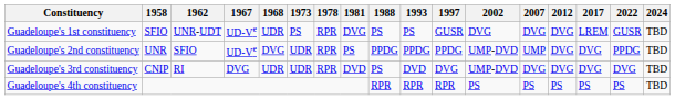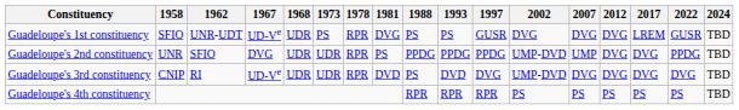Guadeloupe's 2nd constituency | 1967: UD-Ve -> DVG
Guadeloupe's 2nd constituency | 1968: DVG -> UDR
Guadeloupe's 3rd constituency | 1967: DVG -> UD-Ve
